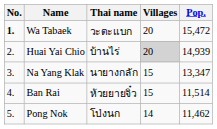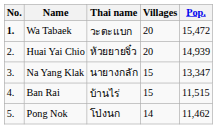Huai Yai Chio | Thai name: บ้านไร่ -> ห้วยยายจิ๋ว
Huai Yai Chio | Villages: lightgrey background -> no background
Ban Rai | Thai name: ห้วยยายจิ๋ว -> บ้านไร่
Ban Rai | Pop.: 11,514 -> 11,515
